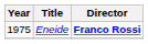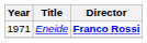Eneide | Year: 1975 -> 1971
